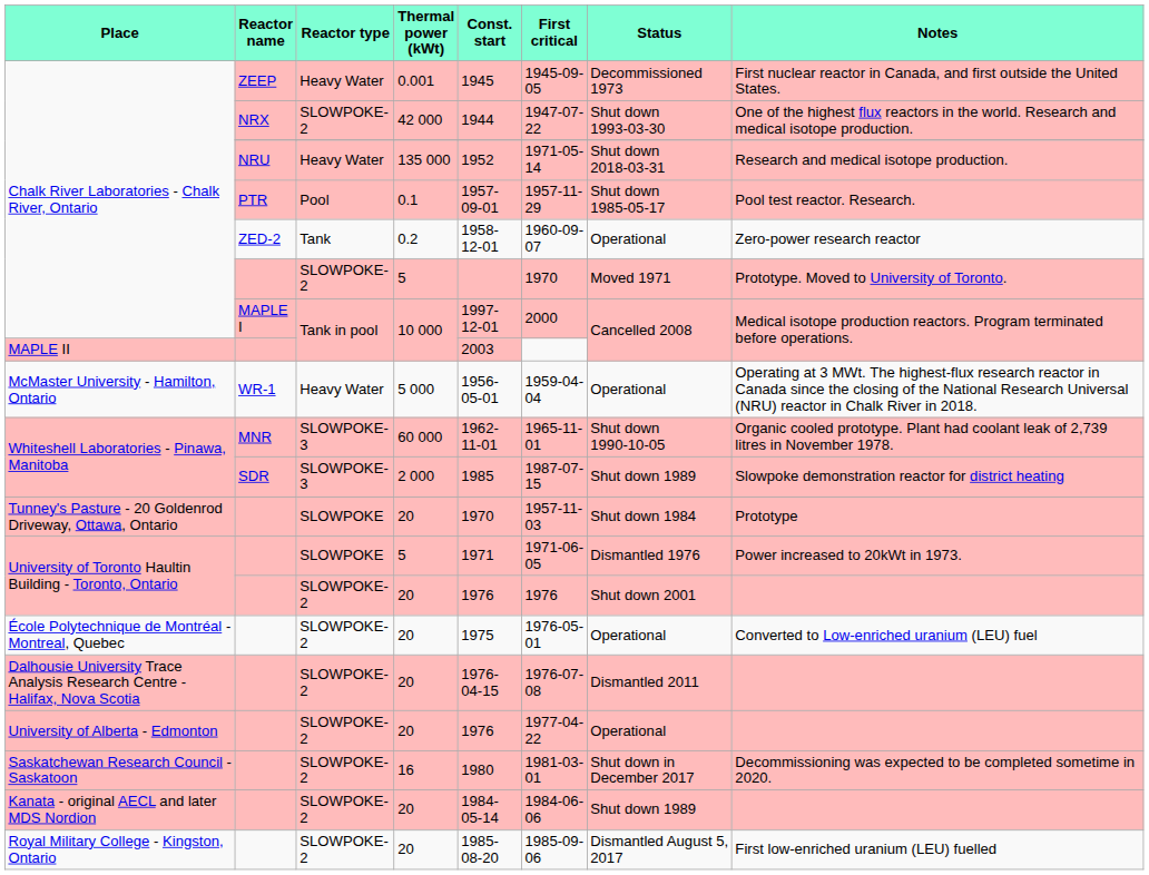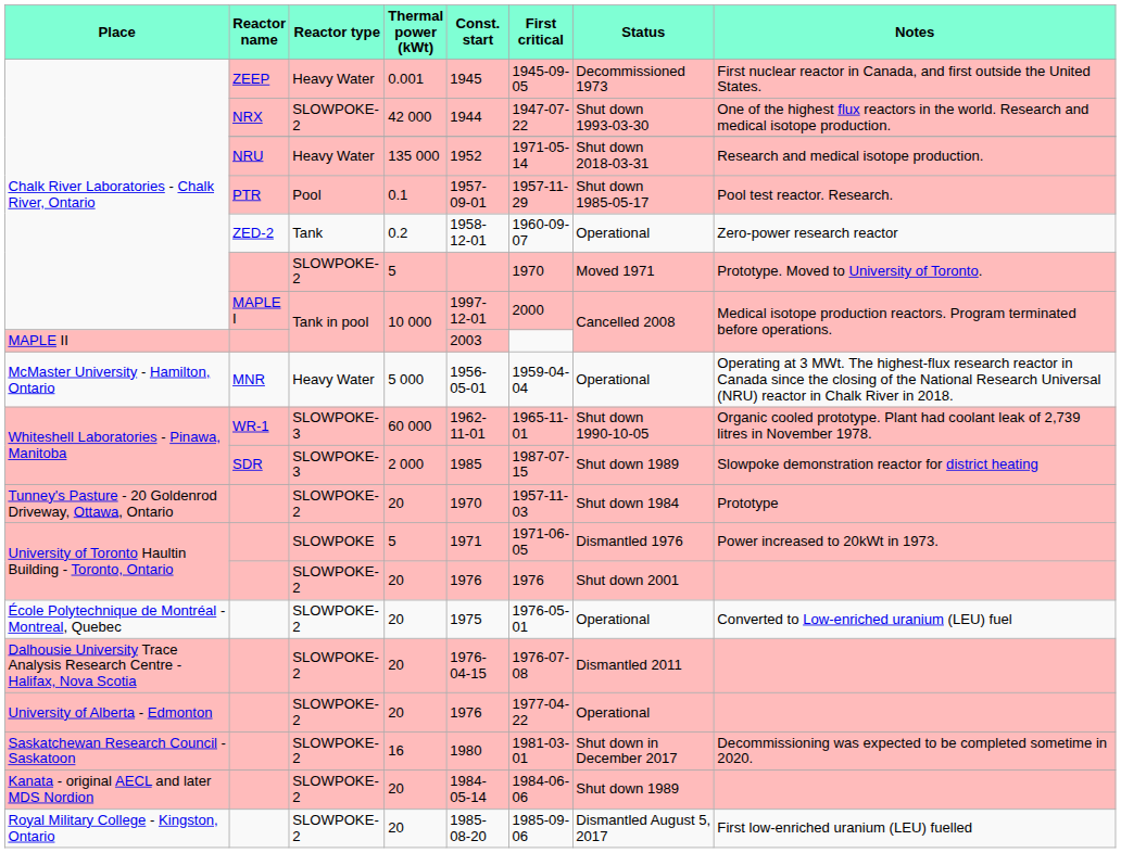McMaster University - Hamilton, Ontario | Reactor name: WR-1 -> MNR
Whiteshell Laboratories - Pinawa, Manitoba / 60 000 | Reactor name: MNR -> WR-1
Tunney's Pasture - 20 Goldenrod Driveway, Ottawa, Ontario | Reactor type: SLOWPOKE -> SLOWPOKE-2
